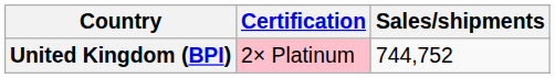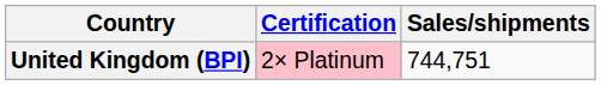United Kingdom (BPI) | Sales/shipments: 744,752 -> 744,751
